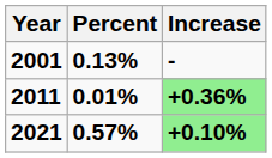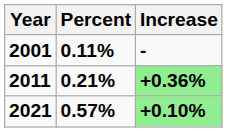2001 | Percent: 0.13% -> 0.11%
2011 | Percent: 0.01% -> 0.21%
